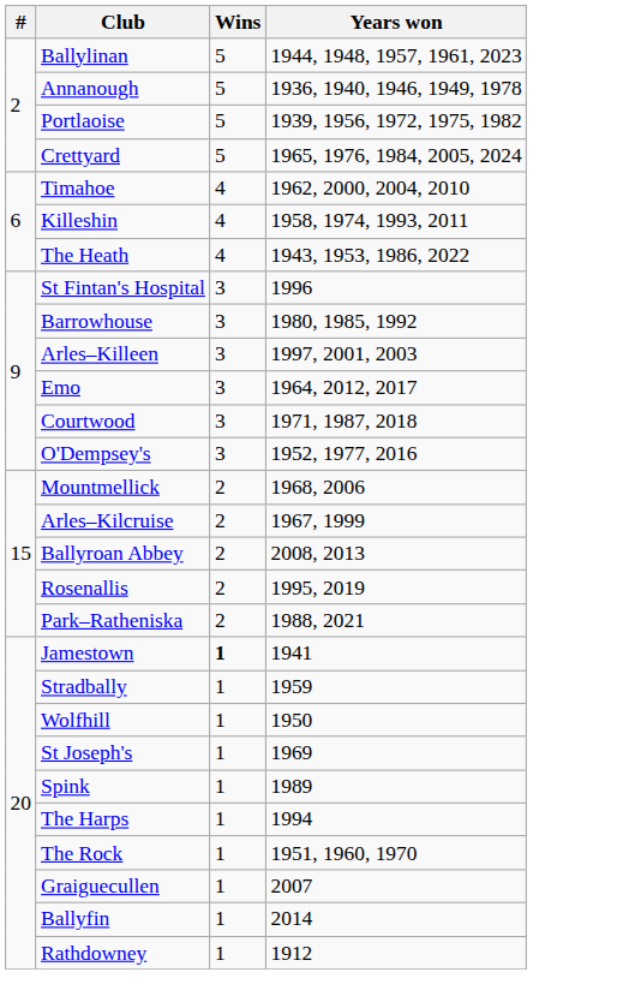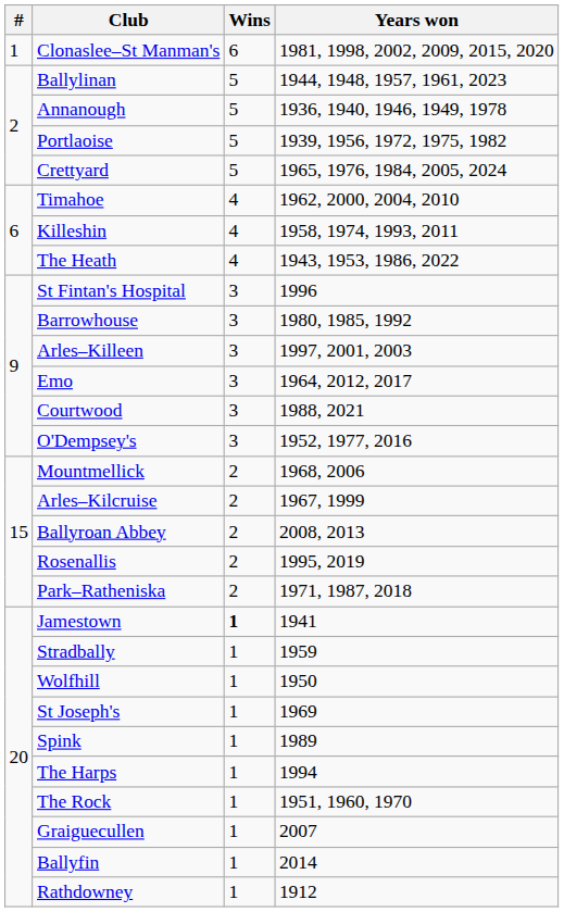+ row: 1 | Clonaslee–St Manman's | 6 | 1981, 1998, 2002, 2009, 2015, 2020
Courtwood | Years won: 1971, 1987, 2018 -> 1988, 2021
Park–Ratheniska | Years won: 1988, 2021 -> 1971, 1987, 2018
